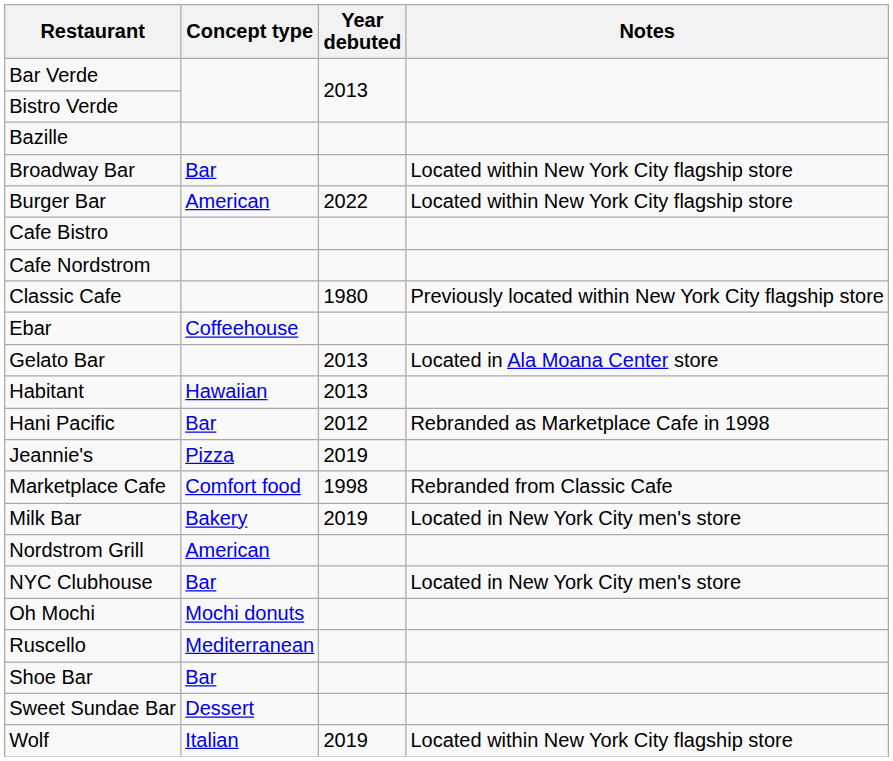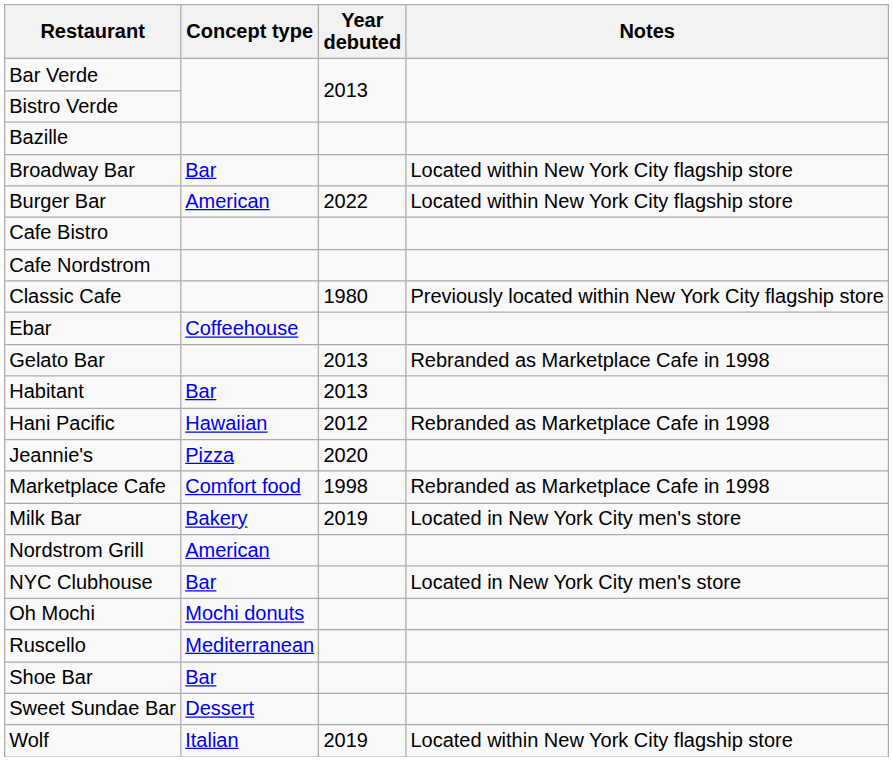Gelato Bar | Notes: Located in Ala Moana Center store -> Rebranded as Marketplace Cafe in 1998
Habitant | Concept type: Hawaiian -> Bar
Hani Pacific | Concept type: Bar -> Hawaiian
Jeannie's | Year debuted: 2019 -> 2020
Marketplace Cafe | Notes: Rebranded from Classic Cafe -> Rebranded as Marketplace Cafe in 1998
